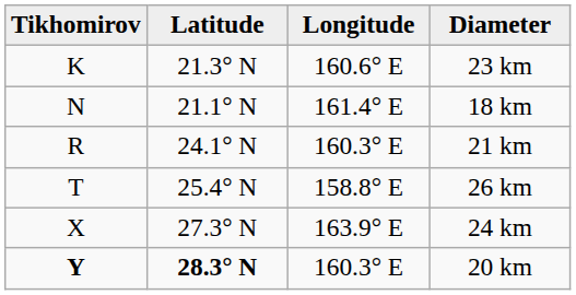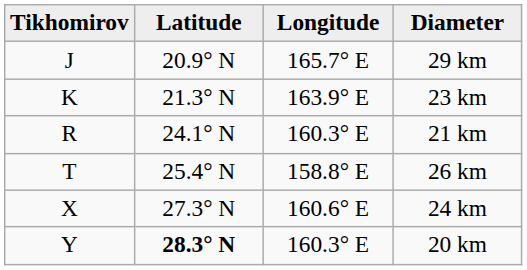+ row: J | 20.9° N | 165.7° E | 29 km
23 km | Longitude: 160.6° E -> 163.9° E
- row: N | 21.1° N | 161.4° E | 18 km
24 km | Longitude: 163.9° E -> 160.6° E
20 km | Tikhomirov: bold -> normal
